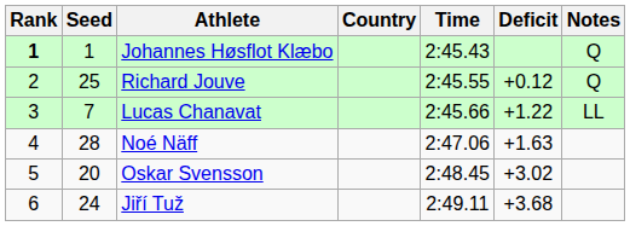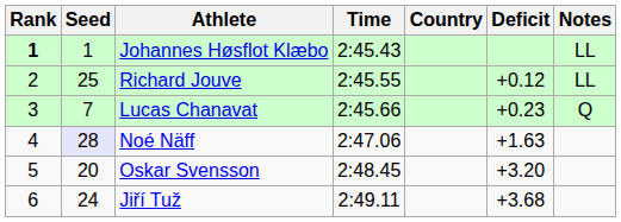columns swapped: Country <-> Time
Johannes Høsflot Klæbo | Notes: Q -> LL
Richard Jouve | Notes: Q -> LL
Lucas Chanavat | Deficit: +1.22 -> +0.23
Lucas Chanavat | Notes: LL -> Q
Noé Näff | Seed: no background -> lavender background
Oskar Svensson | Deficit: +3.02 -> +3.20
